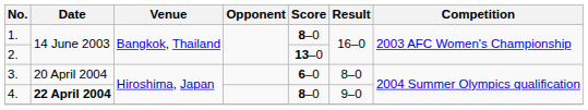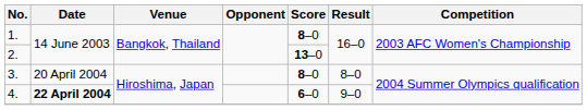3. | Score: 6–0 -> 8–0
4. | Score: 8–0 -> 6–0
